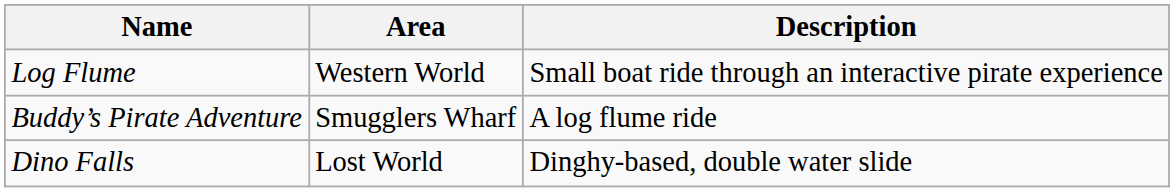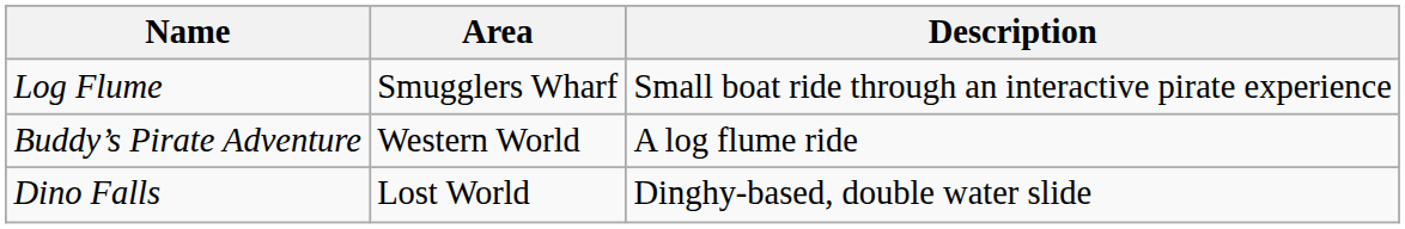Log Flume | Area: Western World -> Smugglers Wharf
Buddy’s Pirate Adventure | Area: Smugglers Wharf -> Western World
